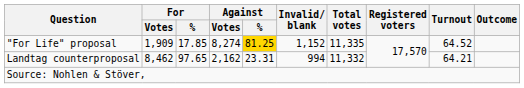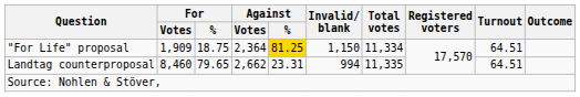"For Life" proposal | For / %: 17.85 -> 18.75
"For Life" proposal | Against / Votes: 8,274 -> 2,364
"For Life" proposal | Invalid/ blank: 1,152 -> 1,150
"For Life" proposal | Total votes: 11,335 -> 11,334
"For Life" proposal | Turnout: 64.52 -> 64.51
Landtag counterproposal | For / Votes: 8,462 -> 8,460
Landtag counterproposal | For / %: 97.65 -> 79.65
Landtag counterproposal | Against / Votes: 2,162 -> 2,662
Landtag counterproposal | Total votes: 11,332 -> 11,335
Landtag counterproposal | Turnout: 64.21 -> 64.51
